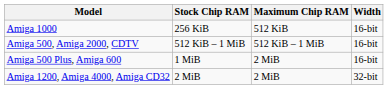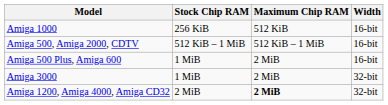+ row: Amiga 3000 | 1 MiB | 2 MiB | 32-bit
Amiga 1200, Amiga 4000, Amiga CD32 | Maximum Chip RAM: normal -> bold
